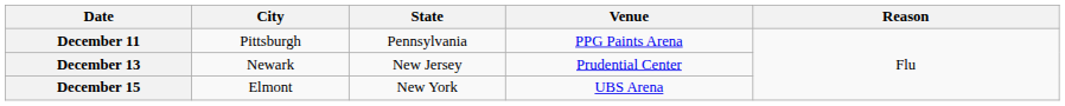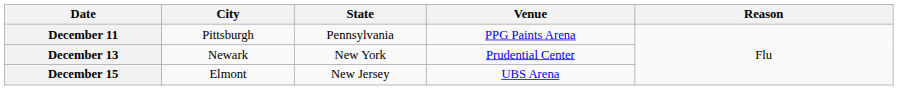December 13 | State: New Jersey -> New York
December 15 | State: New York -> New Jersey
